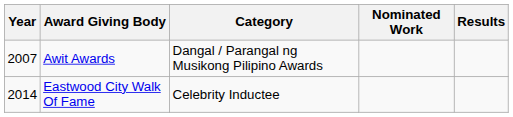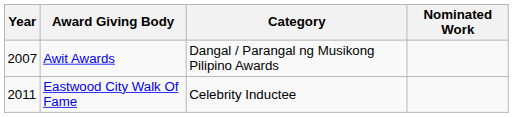- column: Results
Eastwood City Walk Of Fame | Year: 2014 -> 2011
